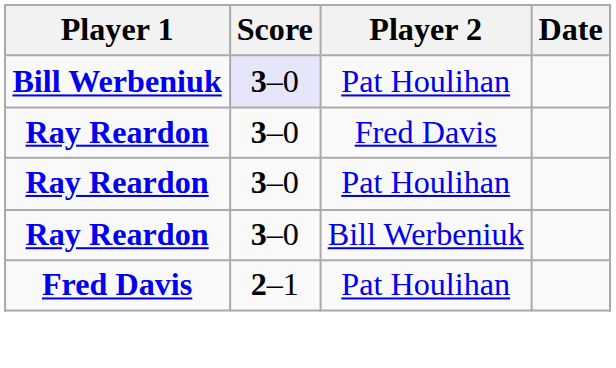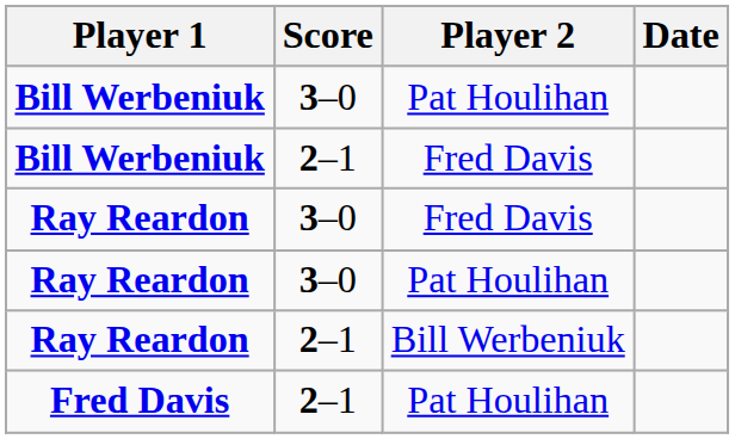Bill Werbeniuk / Pat Houlihan | Score: lavender background -> no background
+ row: Bill Werbeniuk | 2–1 | Fred Davis
Ray Reardon / Bill Werbeniuk | Score: 3–0 -> 2–1
